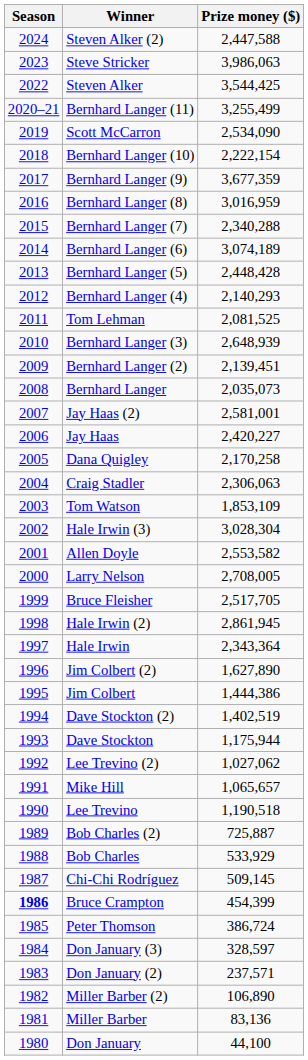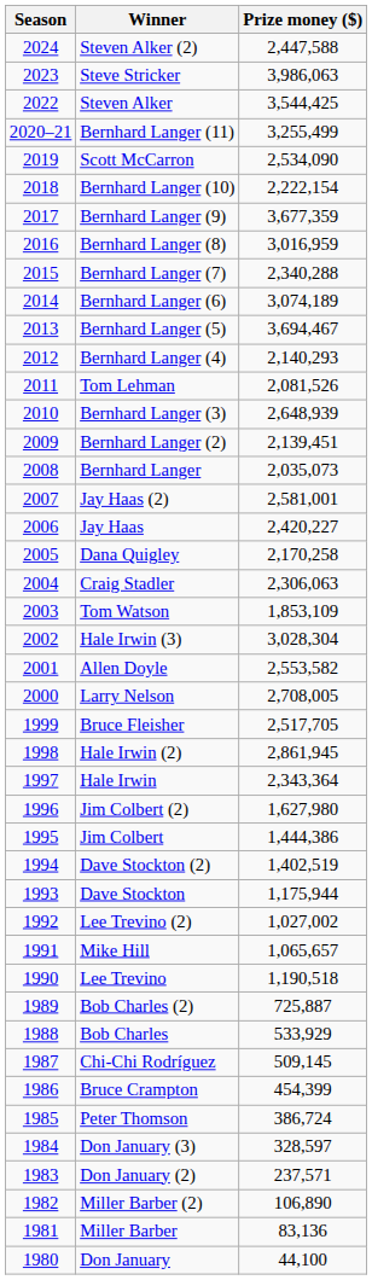Bernhard Langer (5) | Prize money ($): 2,448,428 -> 3,694,467
Tom Lehman | Prize money ($): 2,081,525 -> 2,081,526
Jim Colbert (2) | Prize money ($): 1,627,890 -> 1,627,980
Lee Trevino (2) | Prize money ($): 1,027,062 -> 1,027,002
Bruce Crampton | Season: bold -> normal
